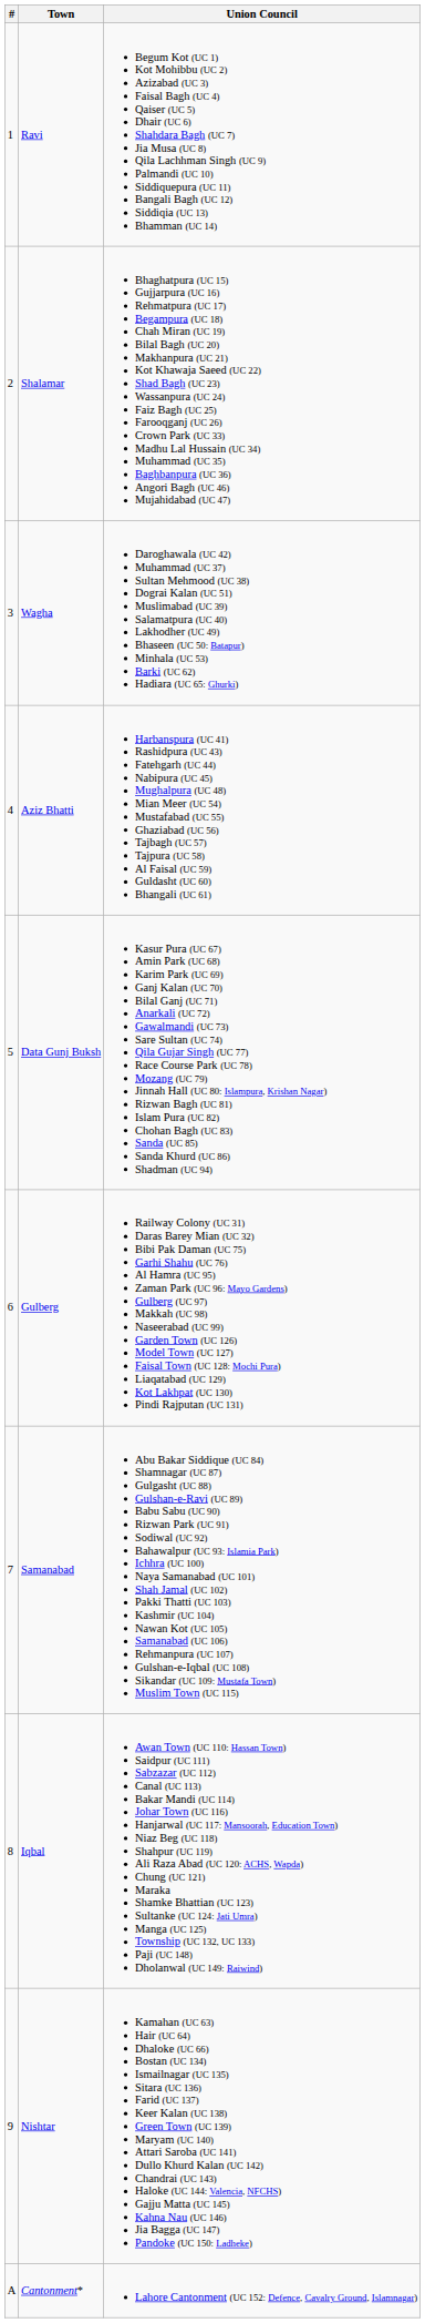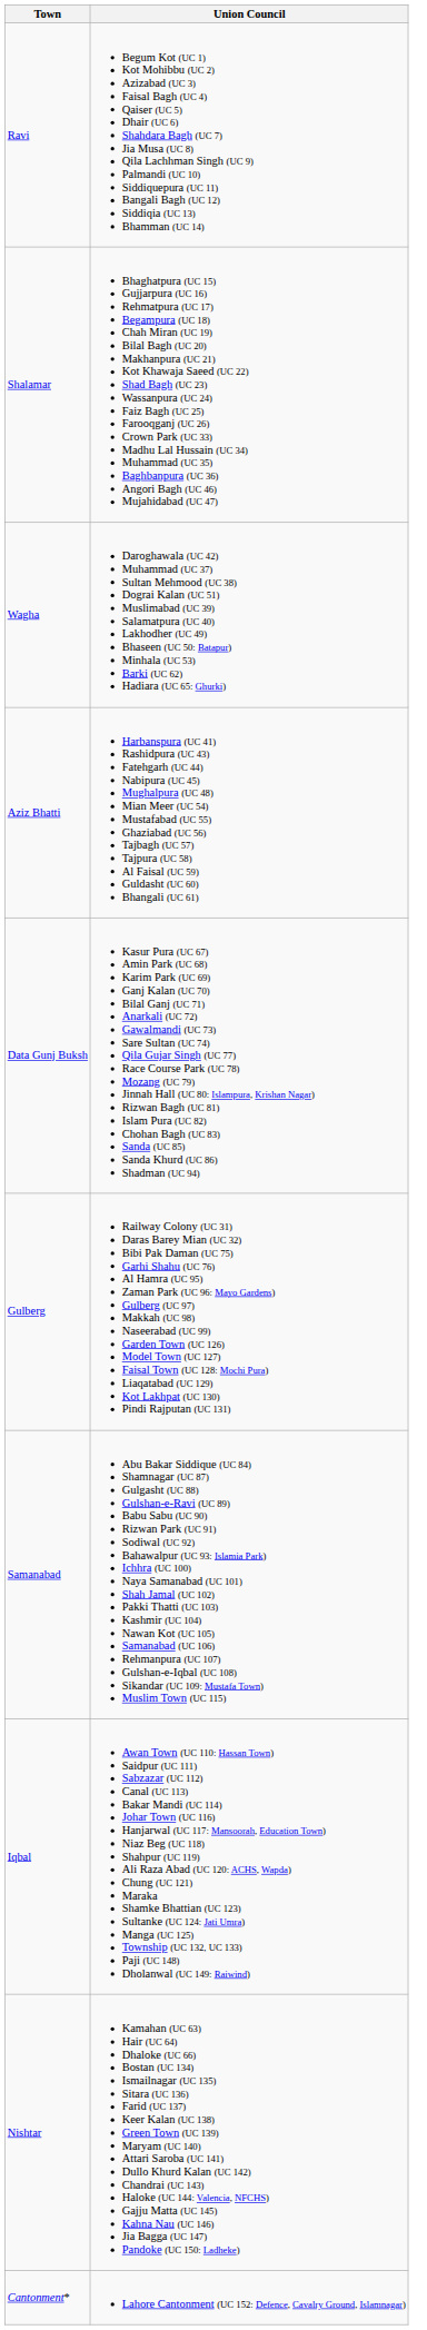- column: # | 1 | 2 | 3 | 4 | 5 | 6 | 7 | 8 | 9 | A
